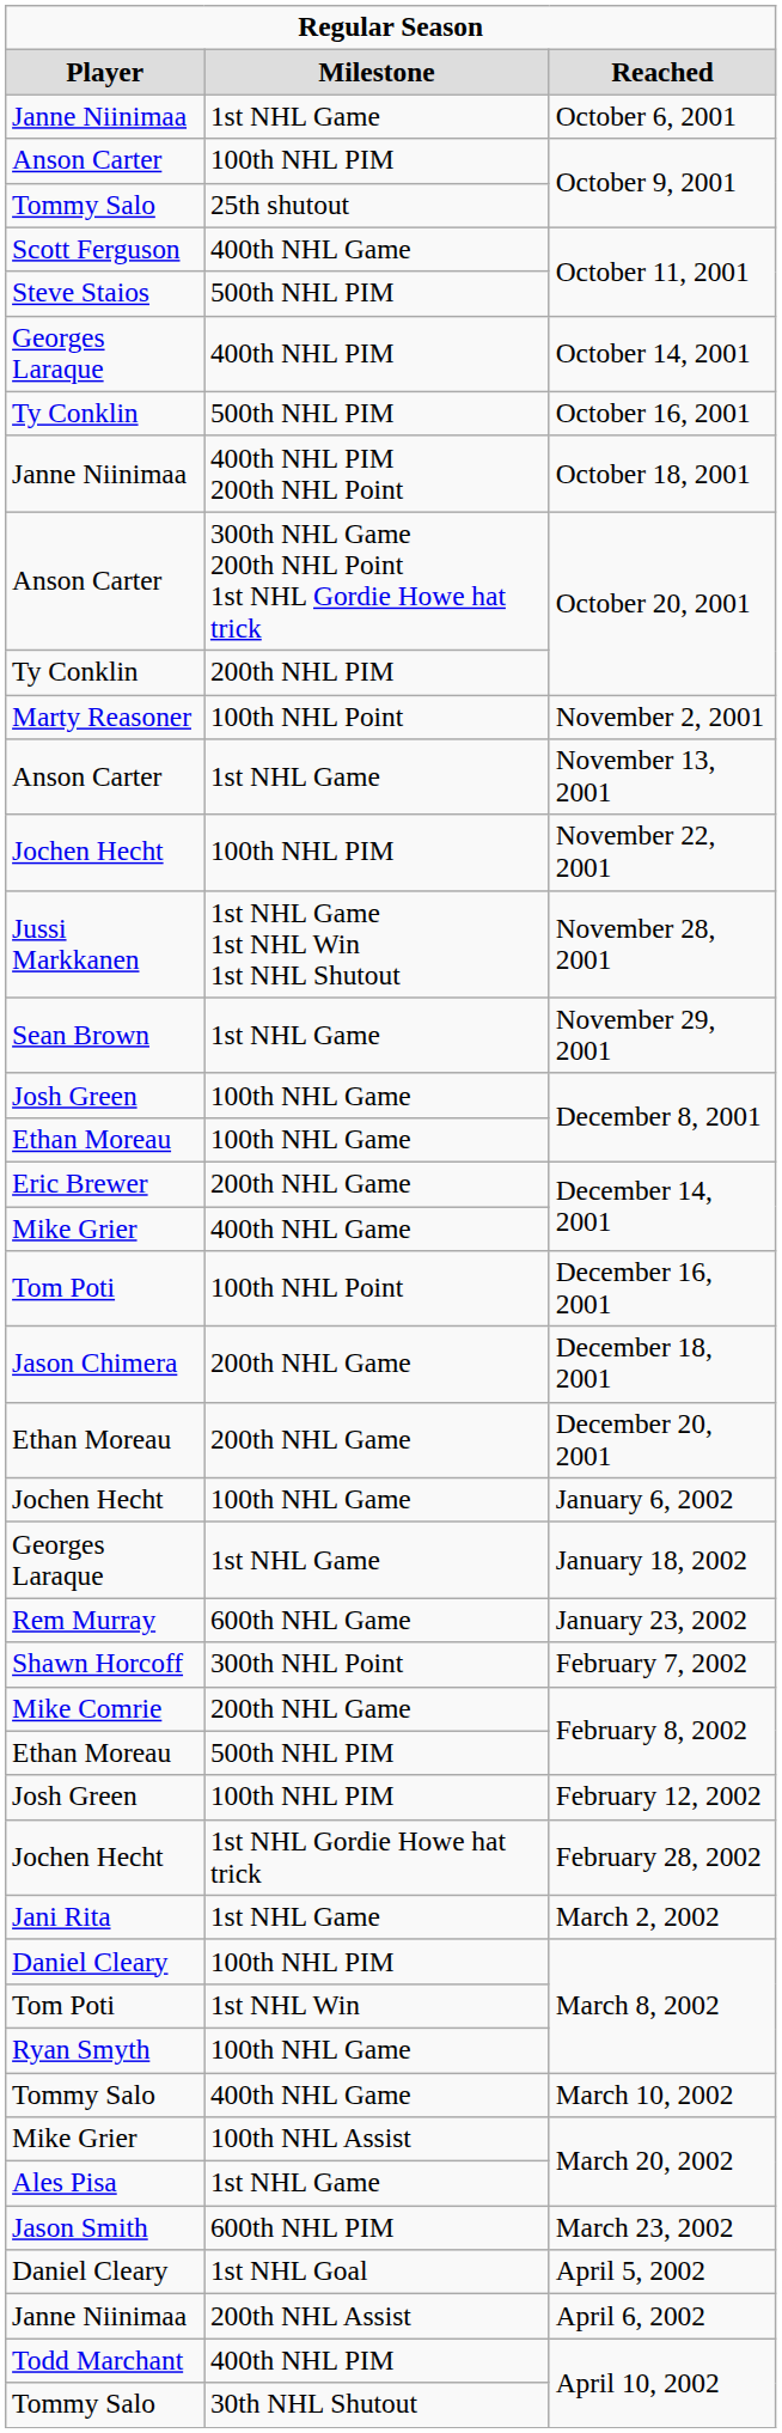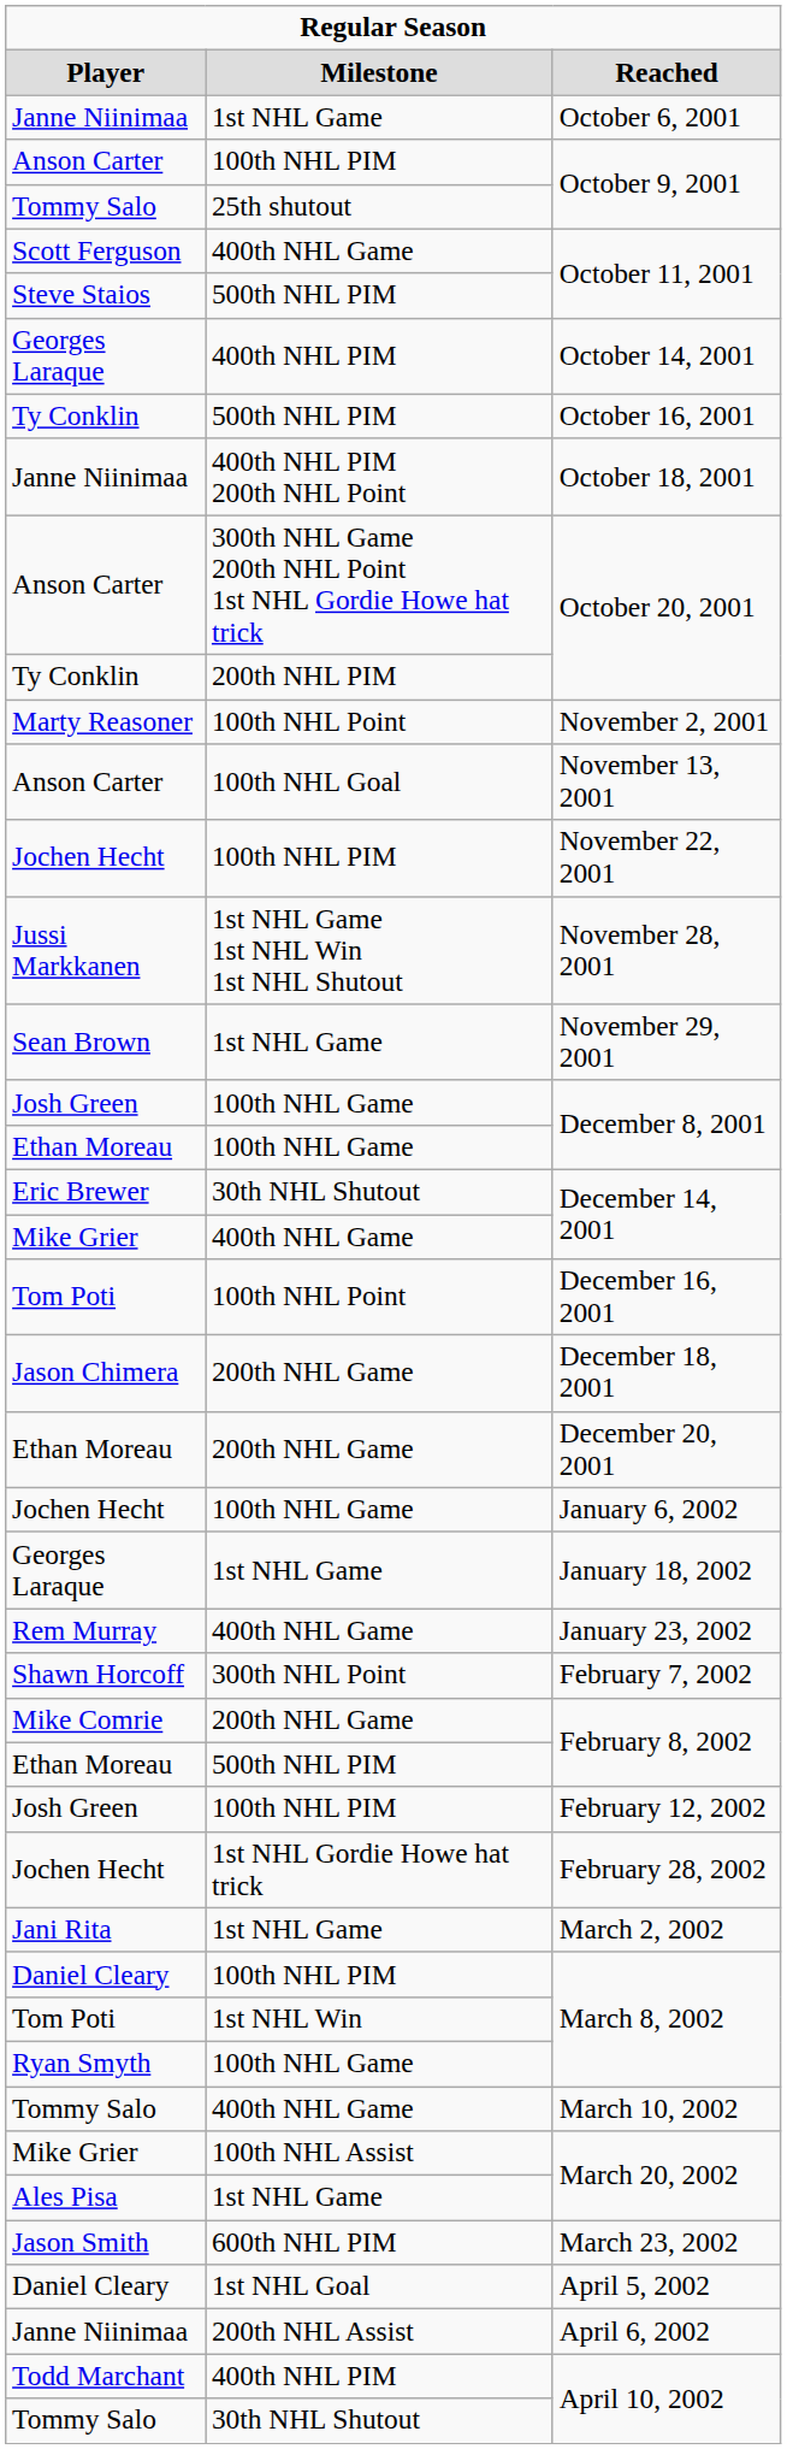November 13, 2001 | column 2: 1st NHL Game -> 100th NHL Goal
Eric Brewer / December 14, 2001 | column 2: 200th NHL Game -> 30th NHL Shutout
January 23, 2002 | column 2: 600th NHL Game -> 400th NHL Game
